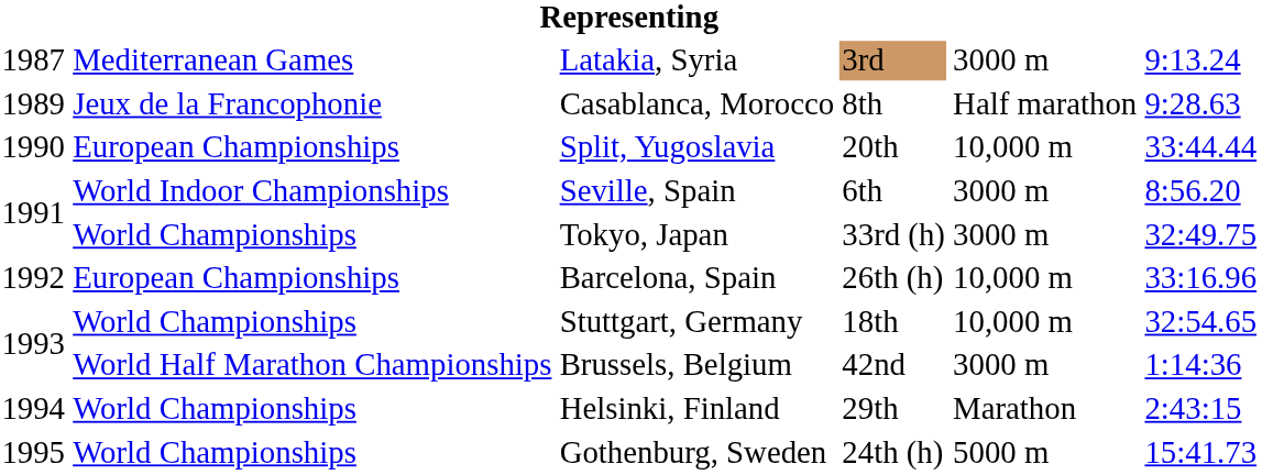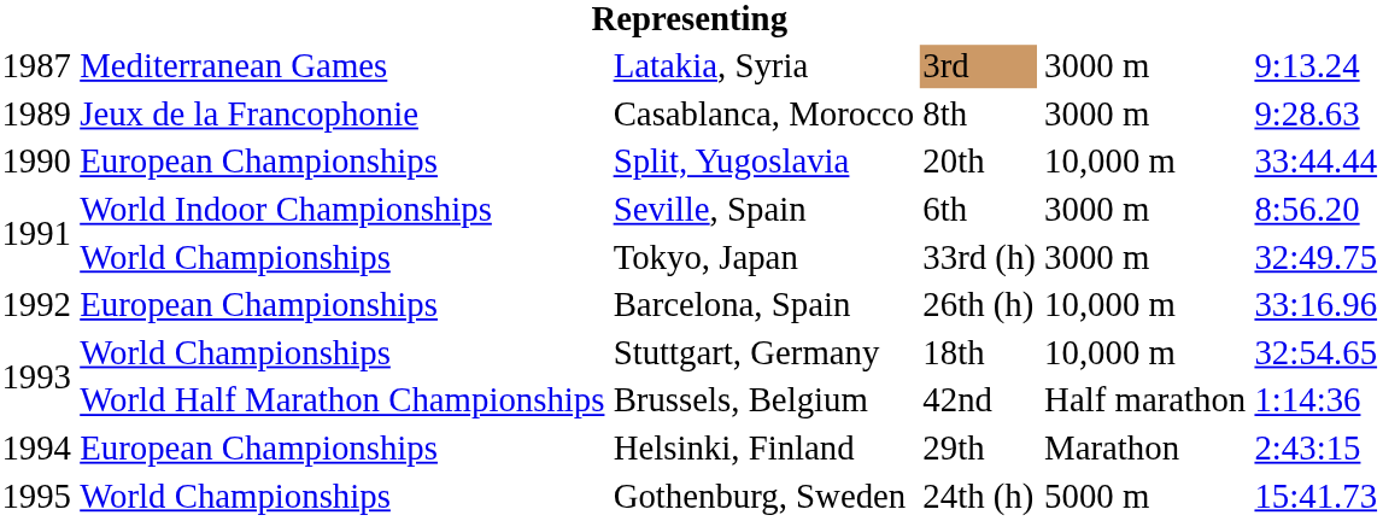Casablanca, Morocco | column 5: Half marathon -> 3000 m
Brussels, Belgium | column 5: 3000 m -> Half marathon
Helsinki, Finland | column 2: World Championships -> European Championships
